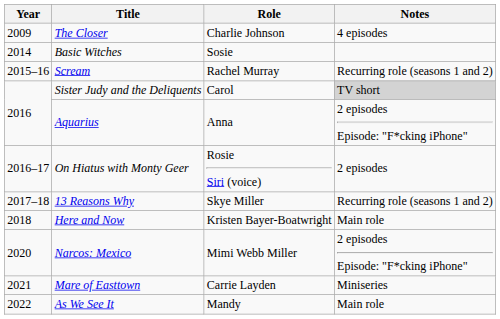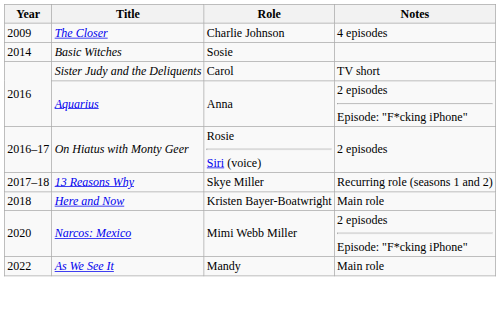- row: 2015–16 | Scream | Rachel Murray | Recurring role (seasons 1 and 2)
Sister Judy and the Deliquents | Notes: lightgrey background -> no background
- row: 2021 | Mare of Easttown | Carrie Layden | Miniseries
